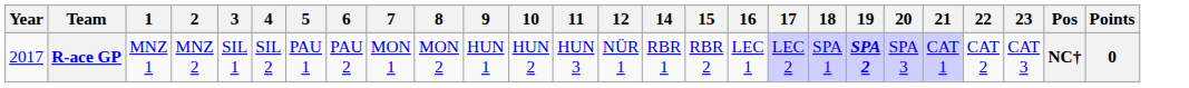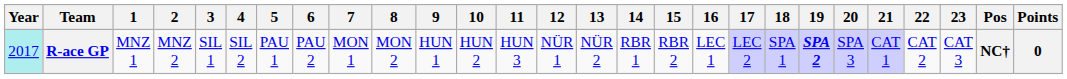+ column: 13 | NÜR 2
R-ace GP | Year: no background -> paleturquoise background
